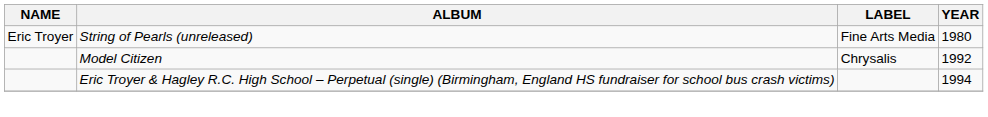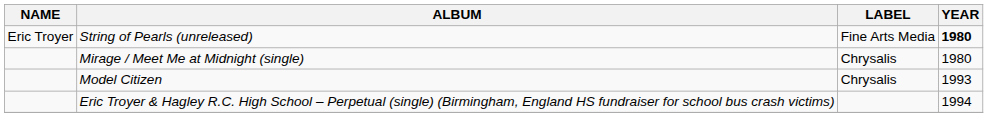String of Pearls (unreleased) | YEAR: normal -> bold
+ row: Mirage / Meet Me at Midnight (single) | Chrysalis | 1980
Model Citizen | YEAR: 1992 -> 1993
